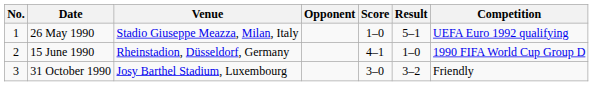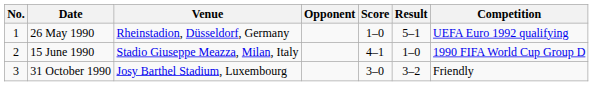26 May 1990 | Venue: Stadio Giuseppe Meazza, Milan, Italy -> Rheinstadion, Düsseldorf, Germany
15 June 1990 | Venue: Rheinstadion, Düsseldorf, Germany -> Stadio Giuseppe Meazza, Milan, Italy
